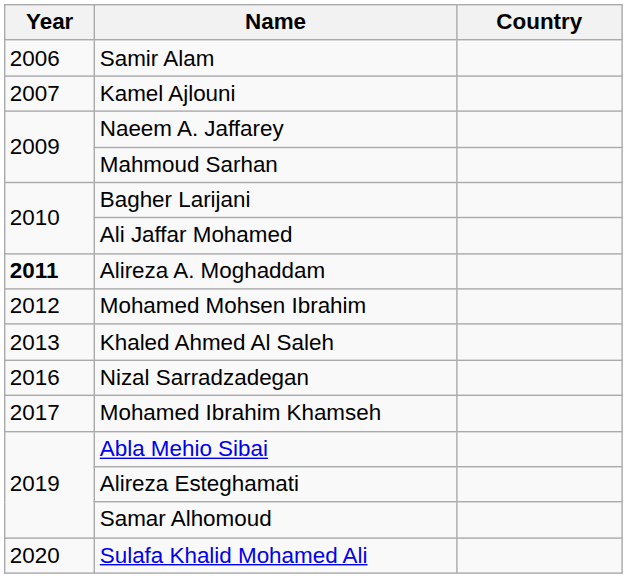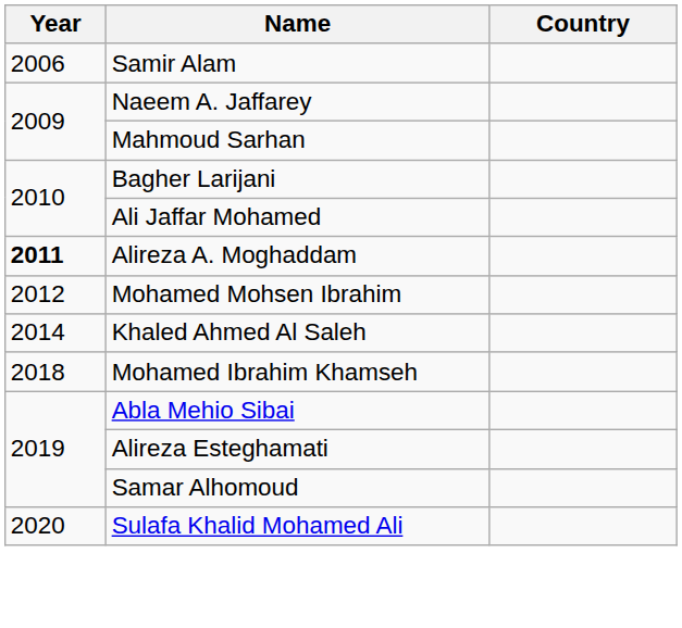- row: 2007 | Kamel Ajlouni
Khaled Ahmed Al Saleh | Year: 2013 -> 2014
- row: 2016 | Nizal Sarradzadegan
Mohamed Ibrahim Khamseh | Year: 2017 -> 2018
